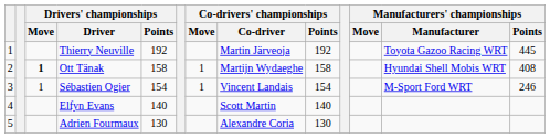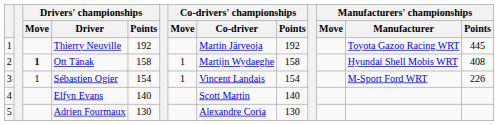Sébastien Ogier | Manufacturers' championships / Points: 246 -> 226
